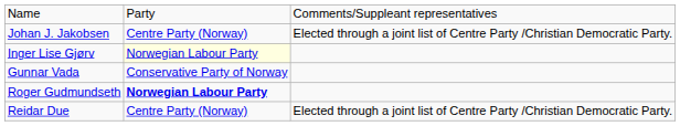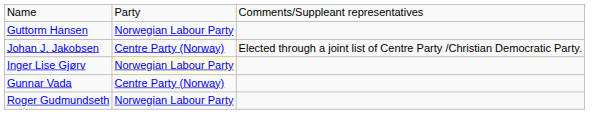+ row: Guttorm Hansen | Norwegian Labour Party
Gunnar Vada | column 2: Conservative Party of Norway -> Centre Party (Norway)
Roger Gudmundseth | column 2: bold -> normal
- row: Reidar Due | Centre Party (Norway) | Elected through a joint list of Centre Party /Christian Democratic Party.
